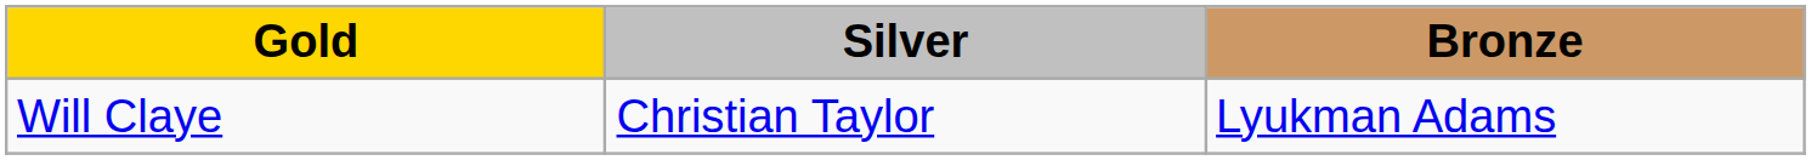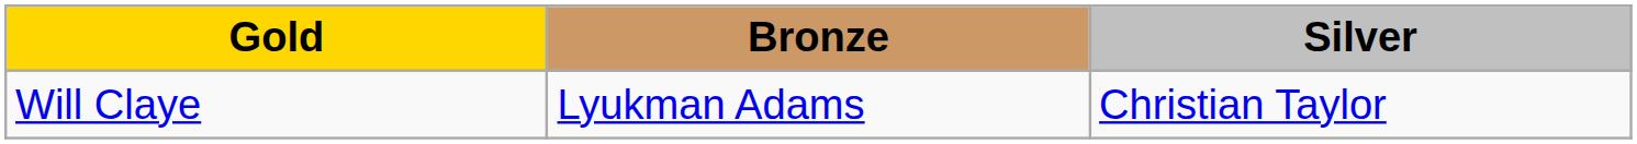columns swapped: Silver <-> Bronze
